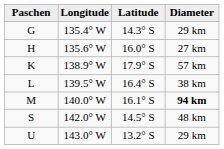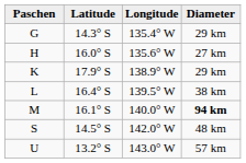columns swapped: Latitude <-> Longitude
K | Diameter: 57 km -> 29 km
U | Diameter: 29 km -> 57 km
